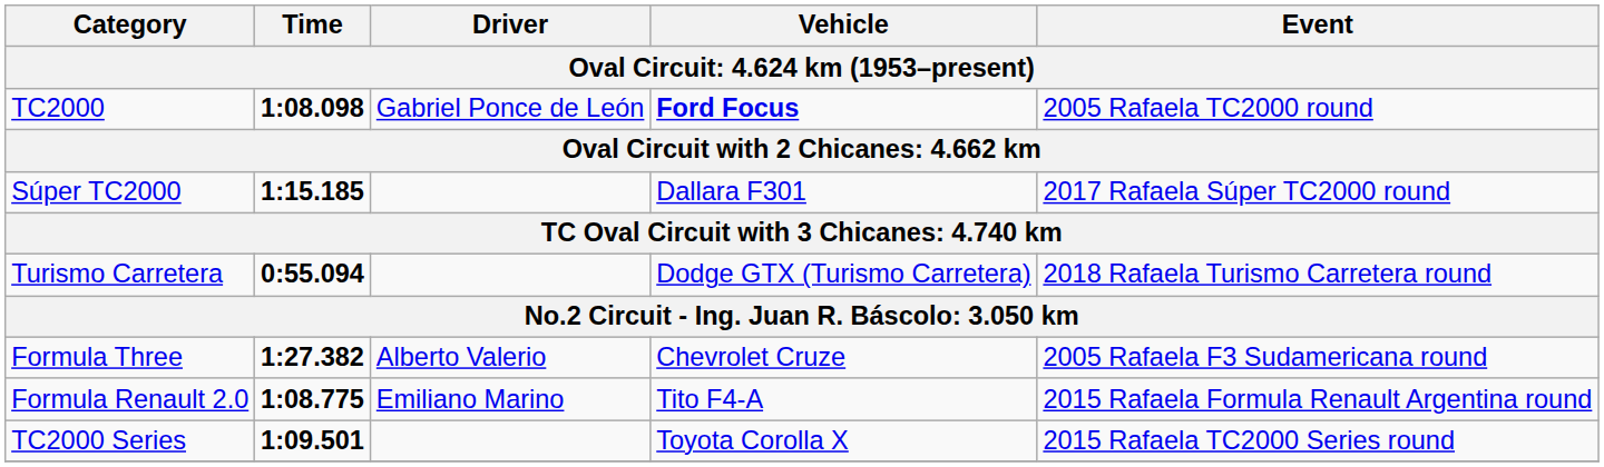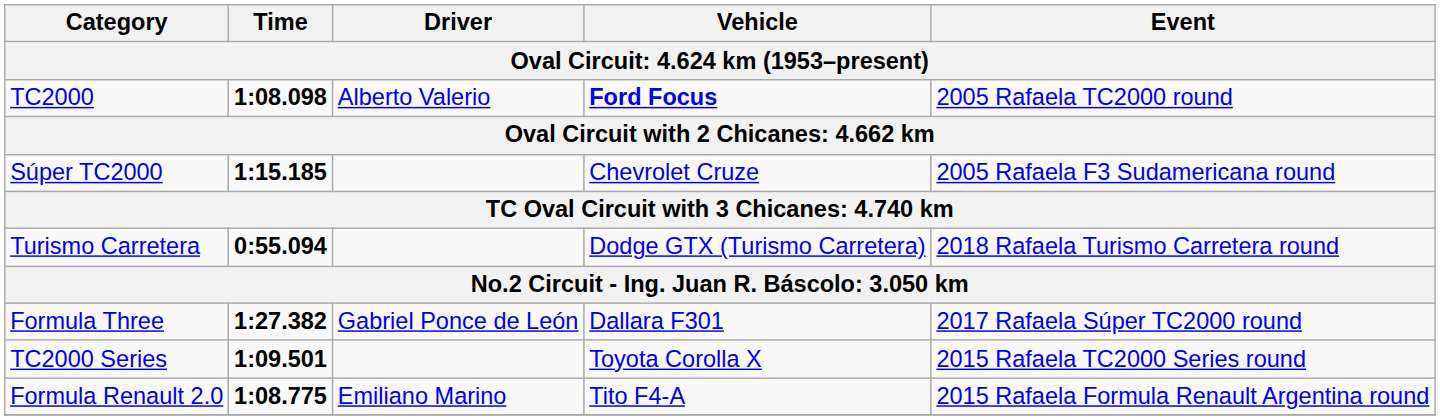TC2000 | Driver: Gabriel Ponce de León -> Alberto Valerio
Súper TC2000 | Vehicle: Dallara F301 -> Chevrolet Cruze
Súper TC2000 | Event: 2017 Rafaela Súper TC2000 round -> 2005 Rafaela F3 Sudamericana round
Formula Three | Driver: Alberto Valerio -> Gabriel Ponce de León
Formula Three | Vehicle: Chevrolet Cruze -> Dallara F301
Formula Three | Event: 2005 Rafaela F3 Sudamericana round -> 2017 Rafaela Súper TC2000 round
rows swapped: Formula Renault 2.0 <-> TC2000 Series
